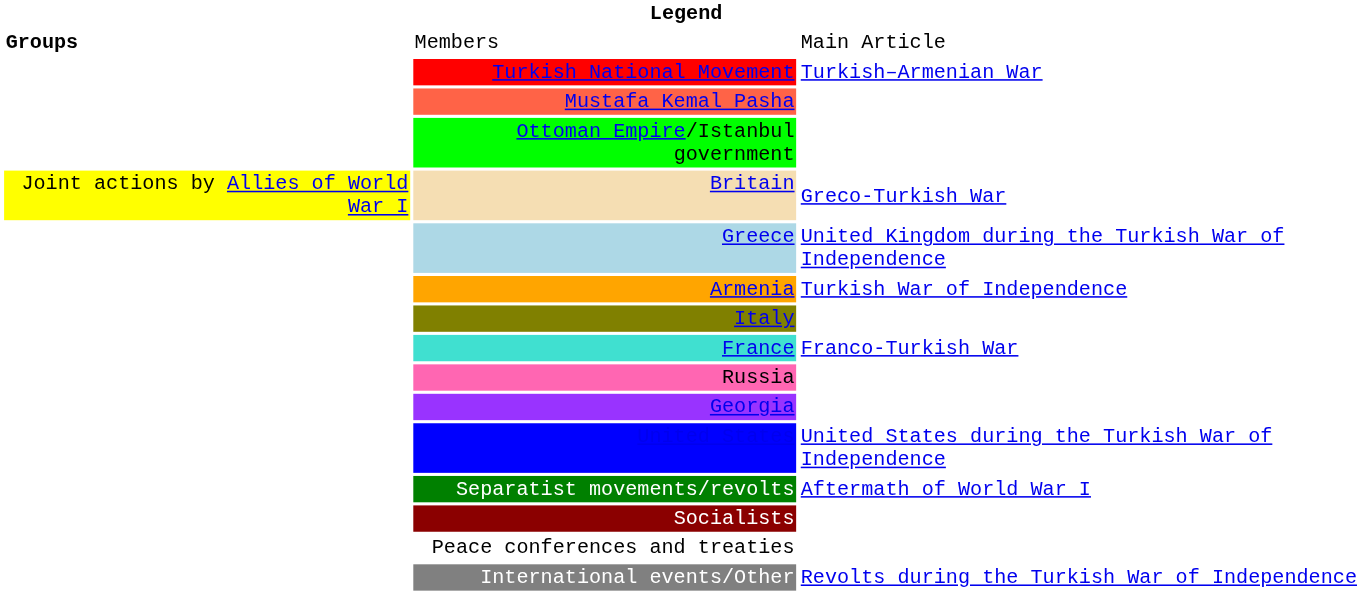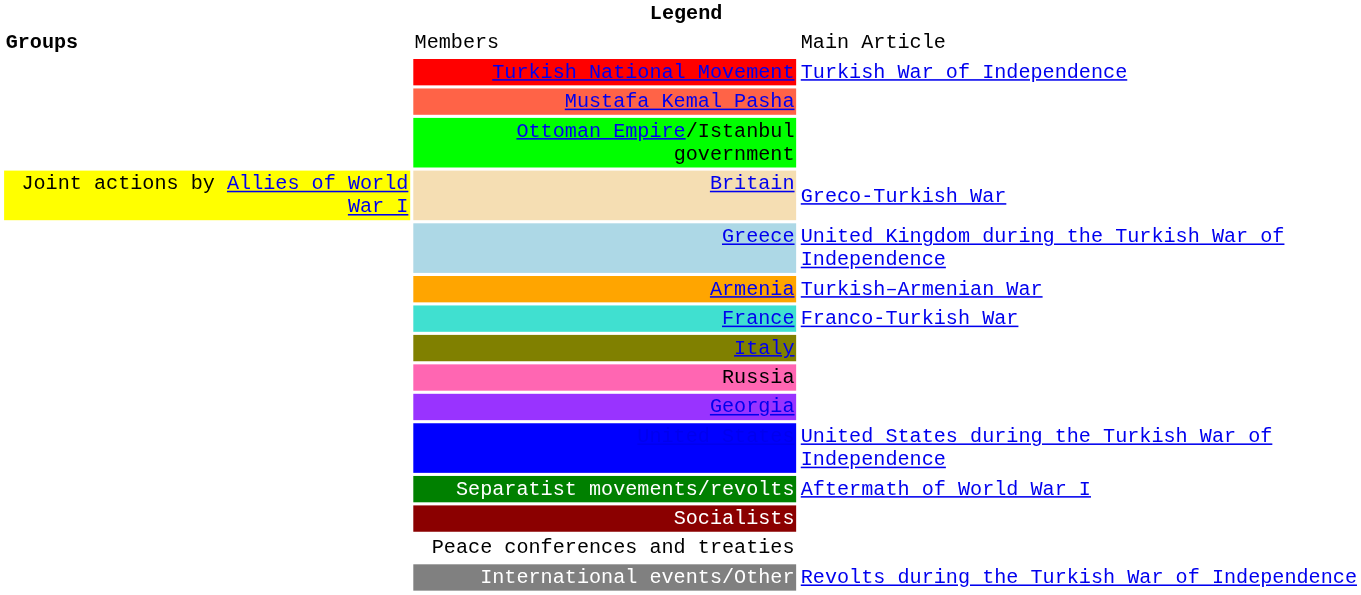Turkish National Movement | column 3: Turkish–Armenian War -> Turkish War of Independence
Armenia | column 3: Turkish War of Independence -> Turkish–Armenian War
rows swapped: France <-> Italy
